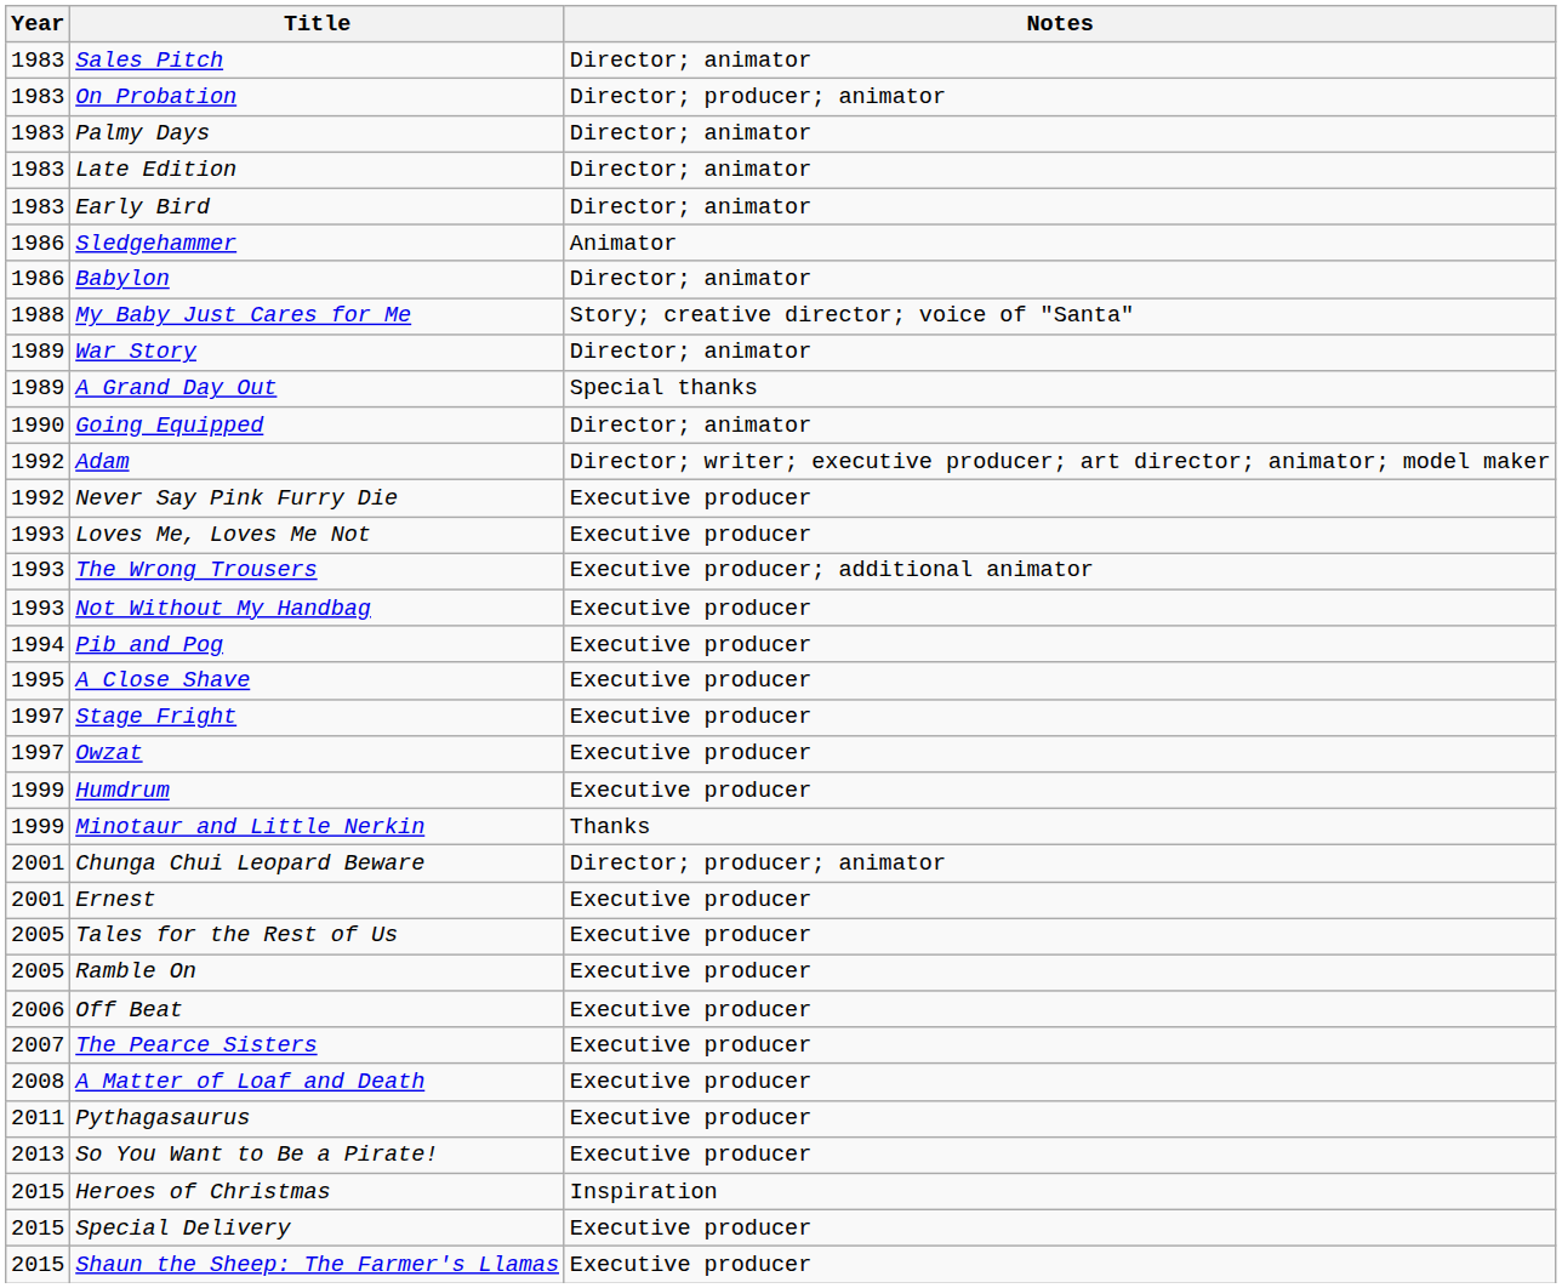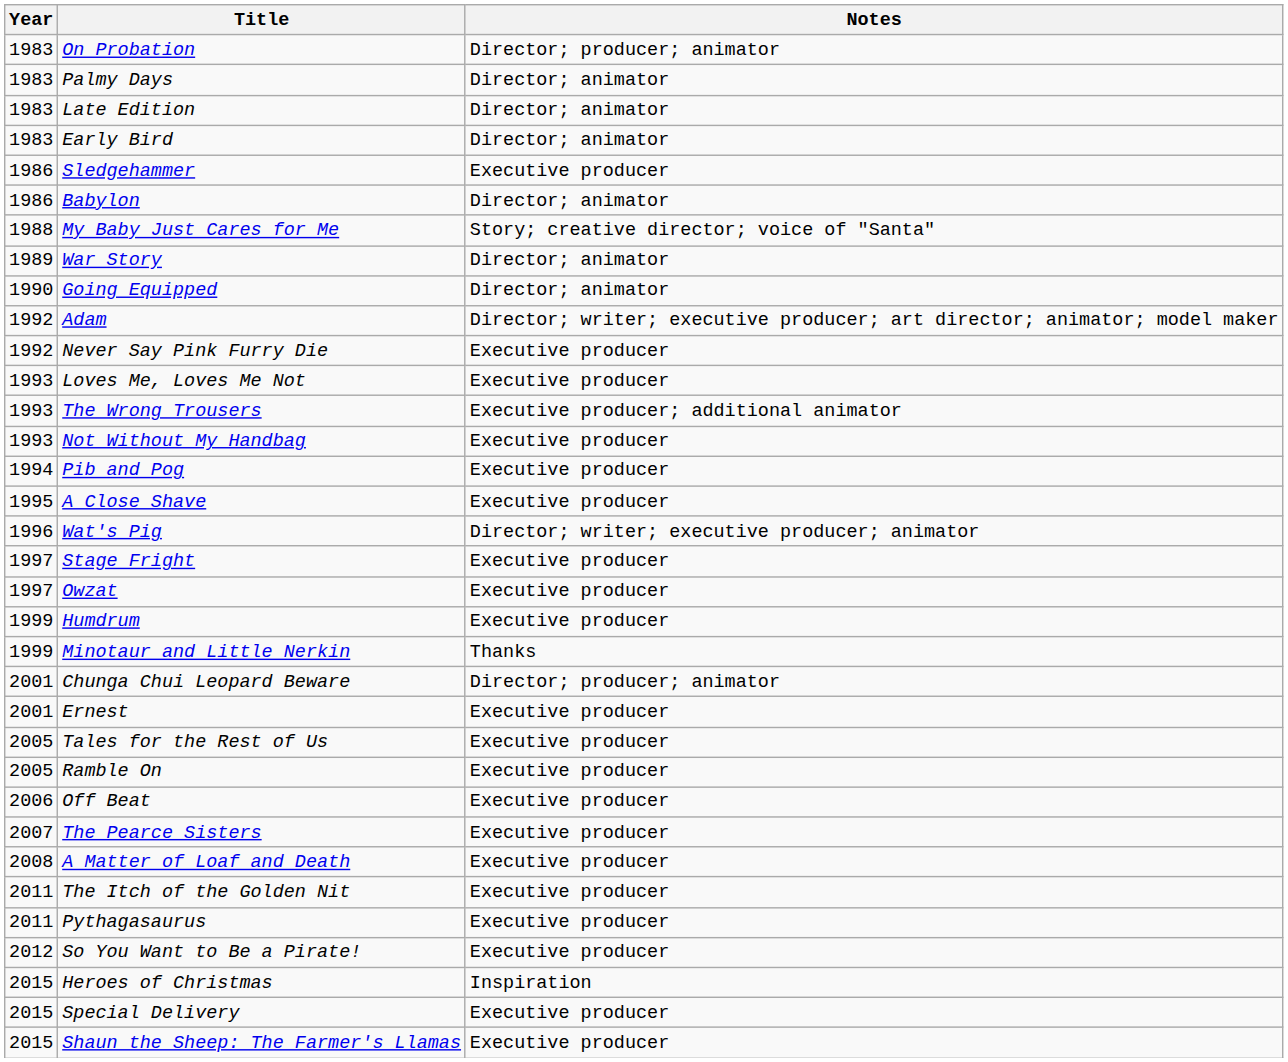- row: 1983 | Sales Pitch | Director; animator
Sledgehammer | Notes: Animator -> Executive producer
- row: 1989 | A Grand Day Out | Special thanks
+ row: 1996 | Wat's Pig | Director; writer; executive producer; animator
+ row: 2011 | The Itch of the Golden Nit | Executive producer
So You Want to Be a Pirate! | Year: 2013 -> 2012
